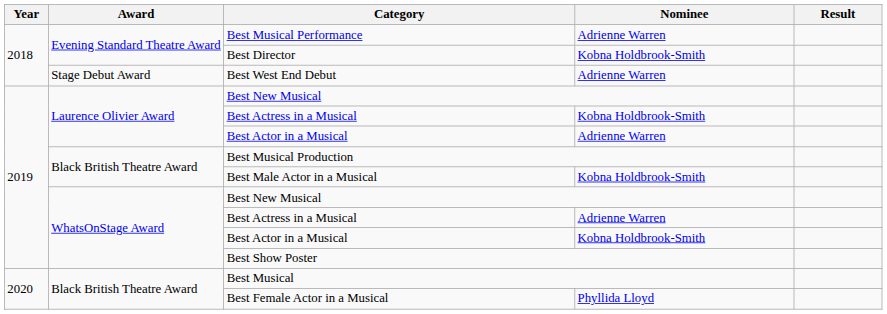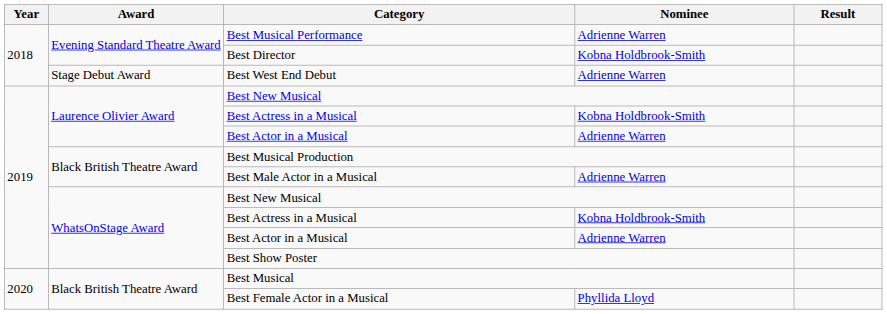Best Male Actor in a Musical | Nominee: Kobna Holdbrook-Smith -> Adrienne Warren
WhatsOnStage Award / Best Actress in a Musical | Nominee: Adrienne Warren -> Kobna Holdbrook-Smith
WhatsOnStage Award / Best Actor in a Musical | Nominee: Kobna Holdbrook-Smith -> Adrienne Warren
